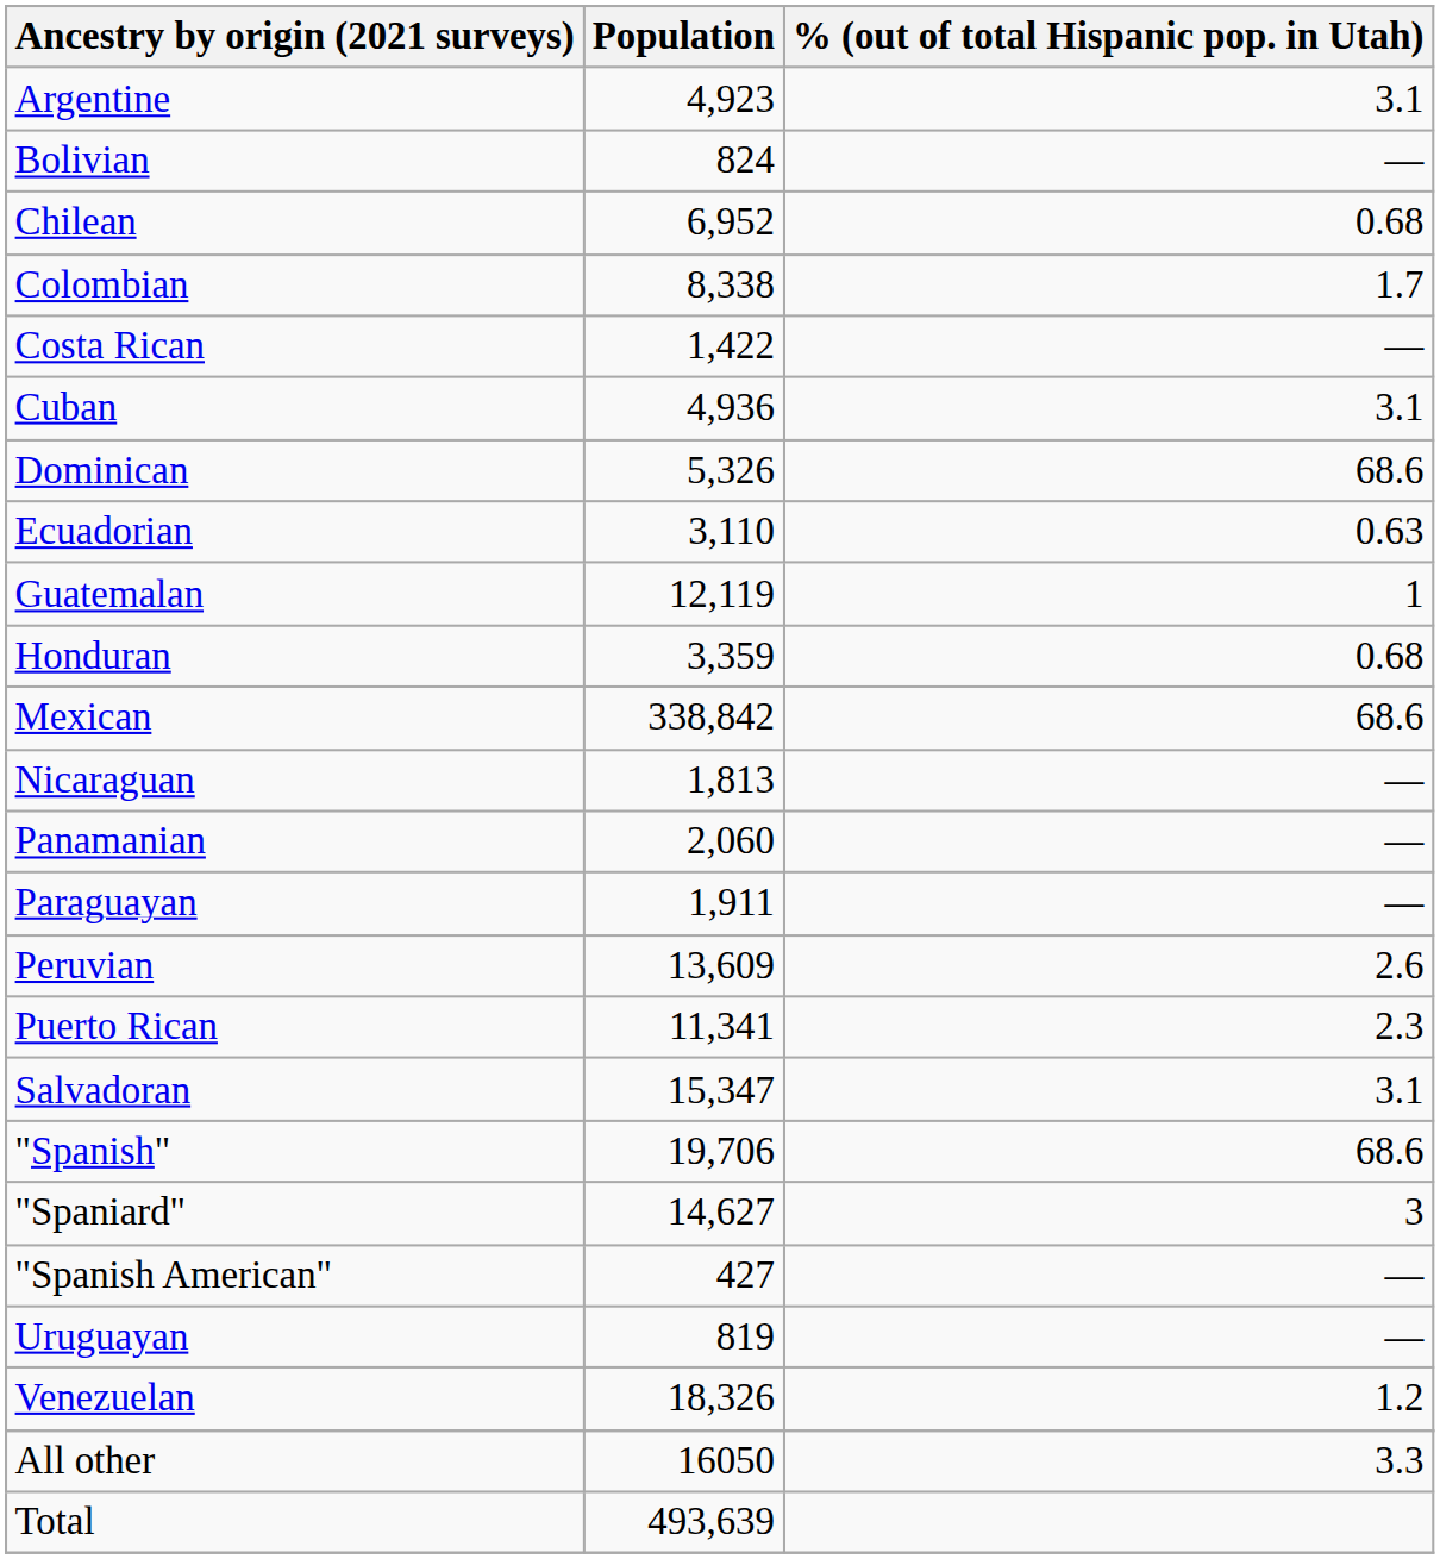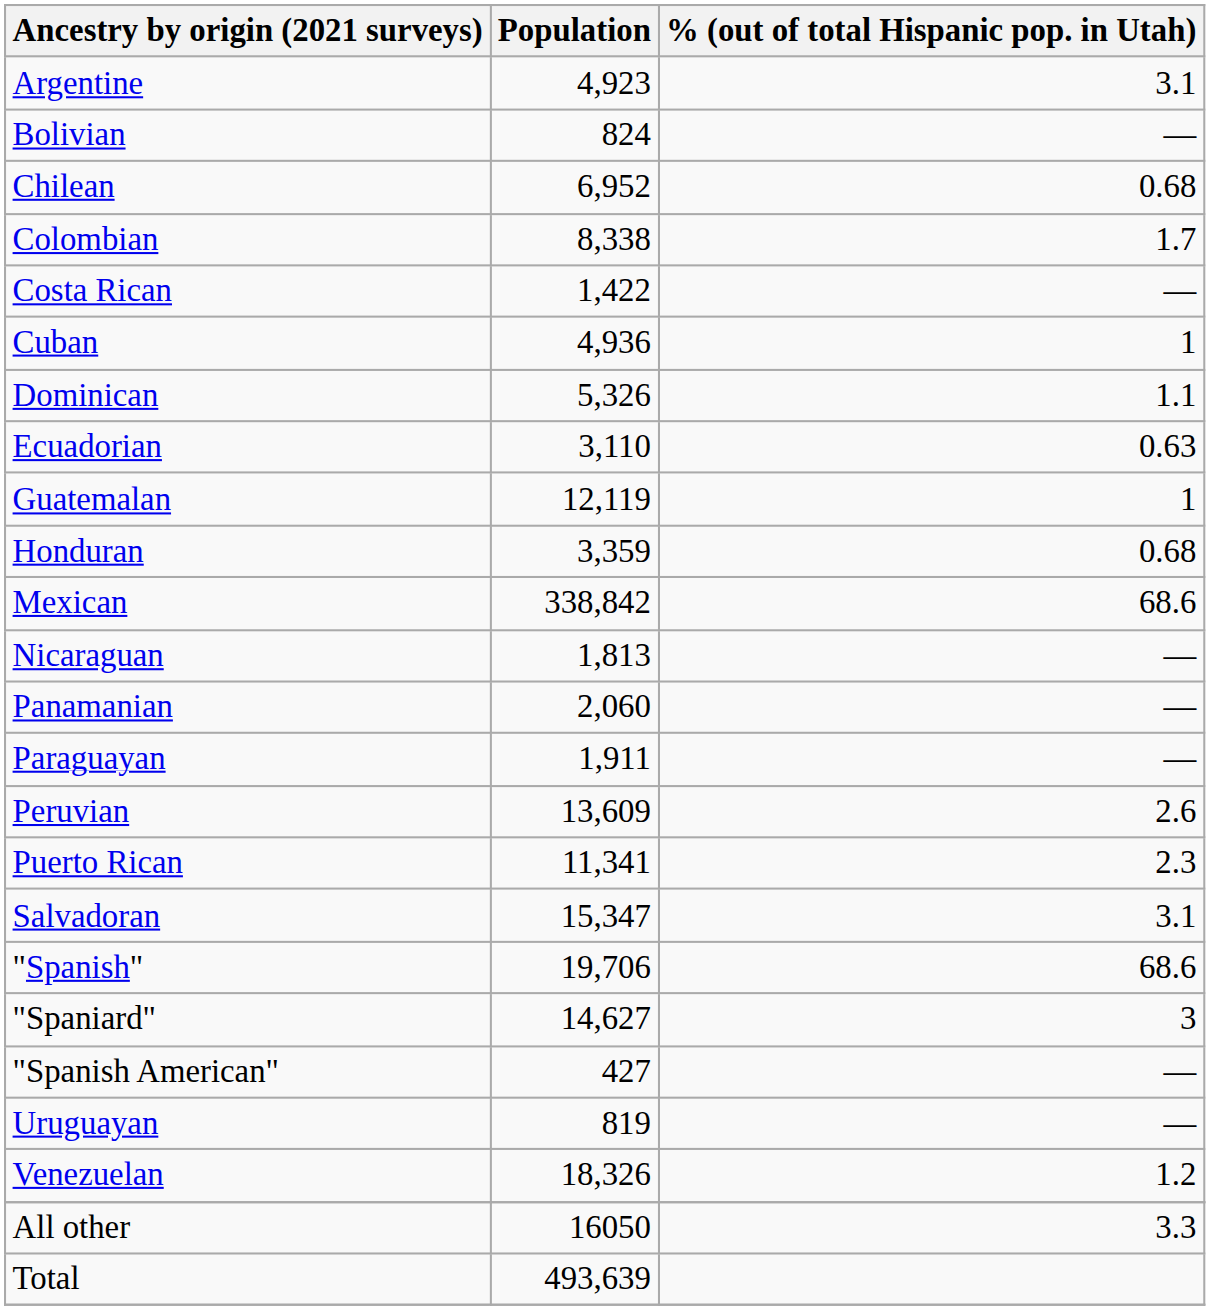Cuban | % (out of total Hispanic pop. in Utah): 3.1 -> 1
Dominican | % (out of total Hispanic pop. in Utah): 68.6 -> 1.1
